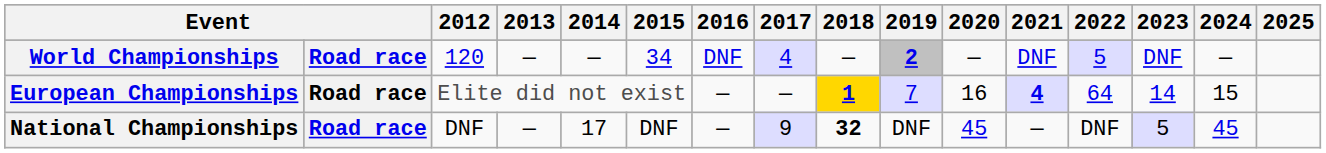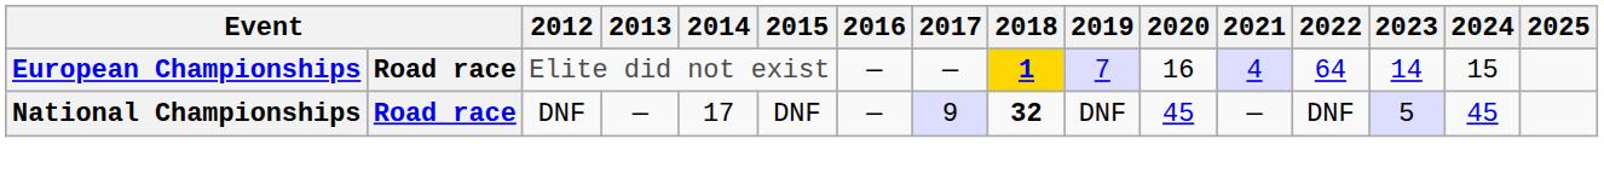- row: World Championships | Road race | 120 | — | — | 34 | DNF | 4 | — | 2 | — | DNF | 5 | DNF | —
European Championships | 2021: bold -> normal
